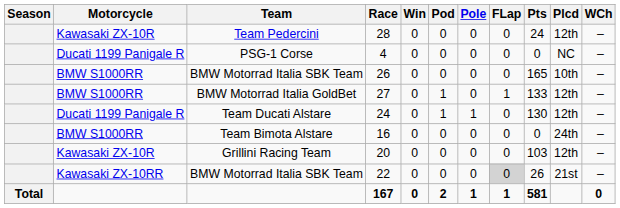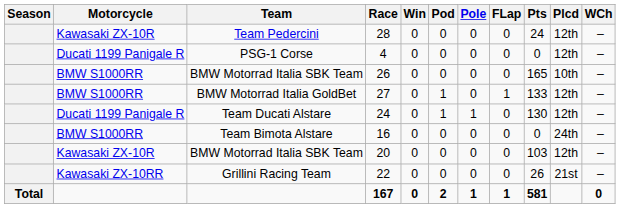4 | Plcd: NC -> 12th
20 | Team: Grillini Racing Team -> BMW Motorrad Italia SBK Team
22 | Team: BMW Motorrad Italia SBK Team -> Grillini Racing Team
22 | FLap: lightgrey background -> no background
